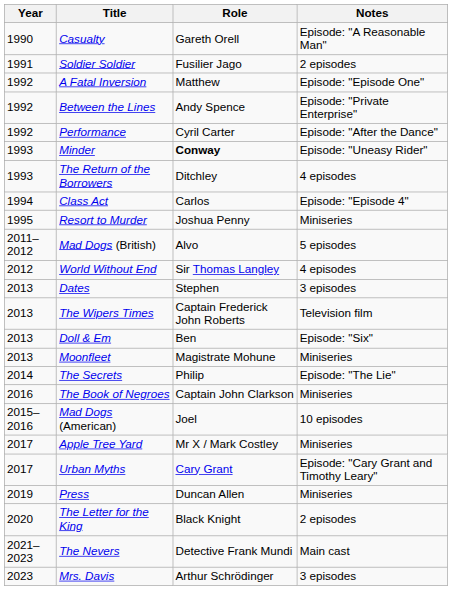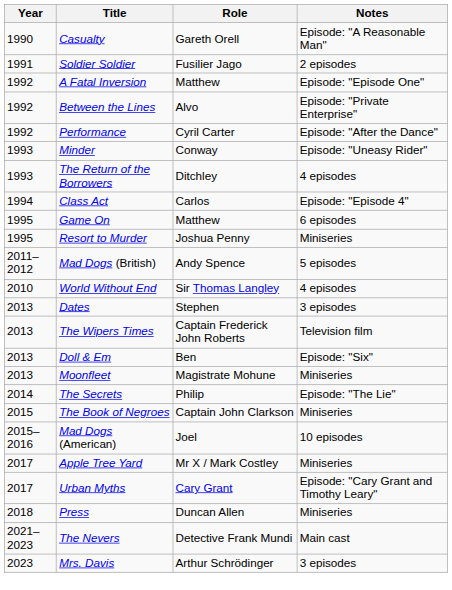Between the Lines | Role: Andy Spence -> Alvo
Minder | Role: bold -> normal
+ row: 1995 | Game On | Matthew | 6 episodes
Mad Dogs (British) | Role: Alvo -> Andy Spence
World Without End | Year: 2012 -> 2010
The Book of Negroes | Year: 2016 -> 2015
Press | Year: 2019 -> 2018
- row: 2020 | The Letter for the King | Black Knight | 2 episodes
